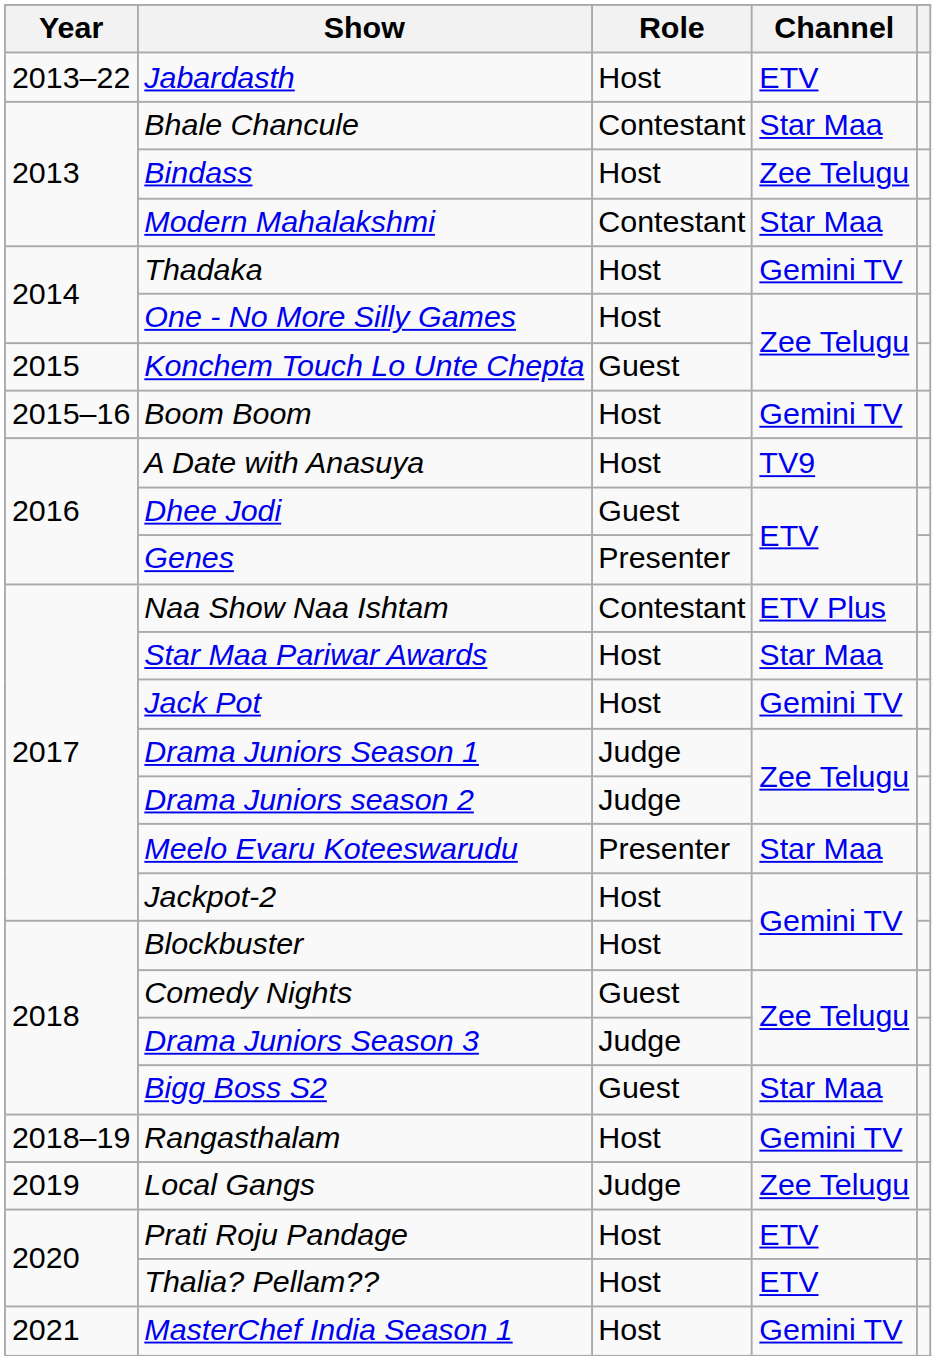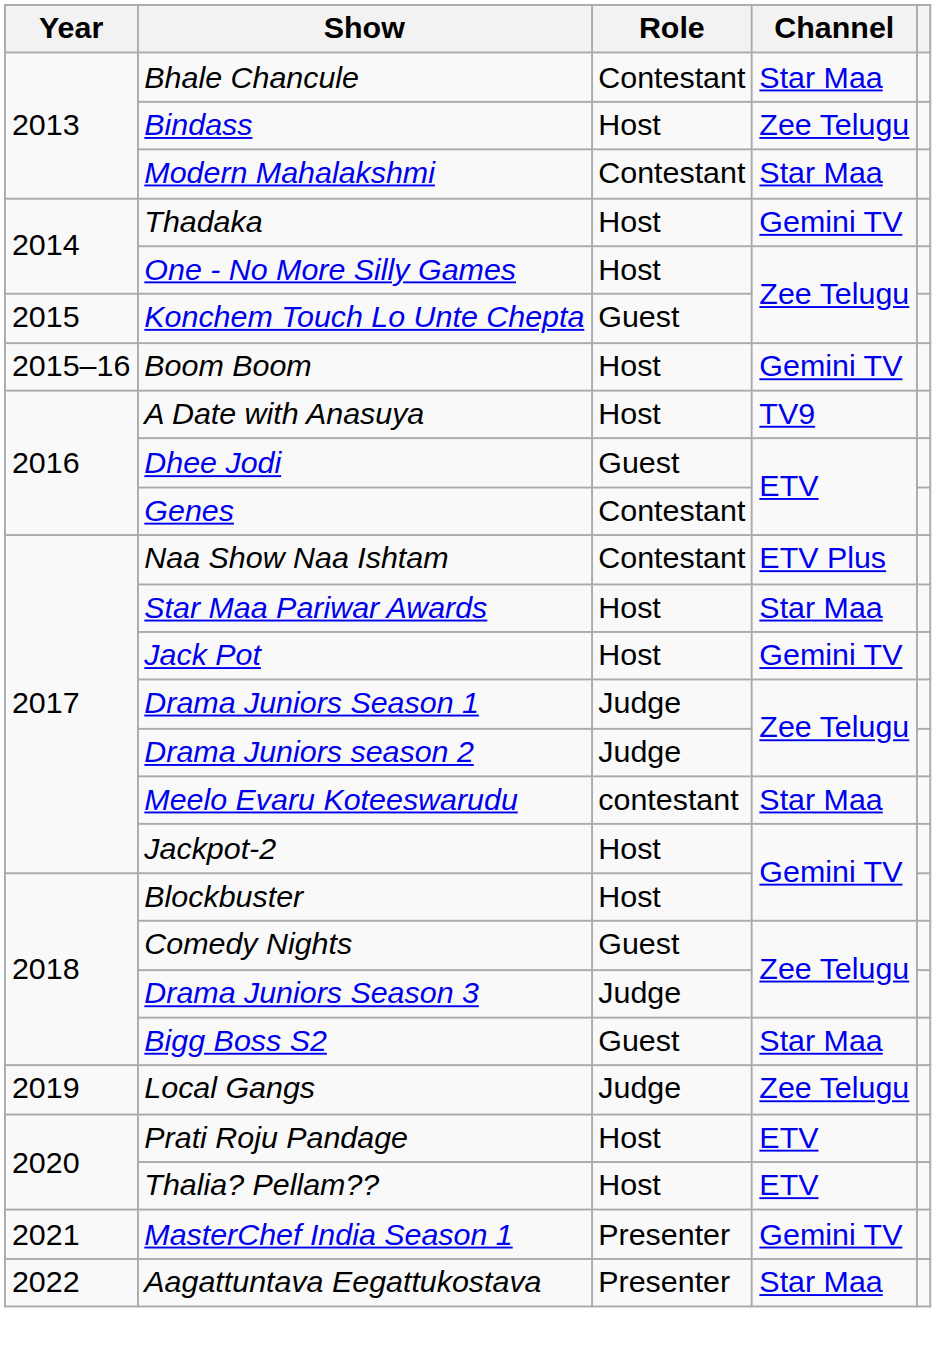- row: 2013–22 | Jabardasth | Host | ETV
Genes | Role: Presenter -> Contestant
Meelo Evaru Koteeswarudu | Role: Presenter -> contestant
- row: 2018–19 | Rangasthalam | Host | Gemini TV
MasterChef India Season 1 | Role: Host -> Presenter
+ row: 2022 | Aagattuntava Eegattukostava | Presenter | Star Maa
